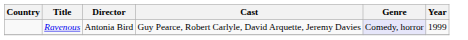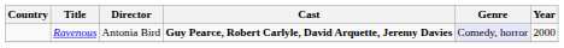Ravenous | Cast: normal -> bold
Ravenous | Year: 1999 -> 2000
